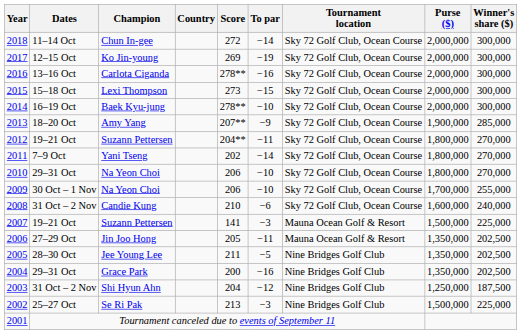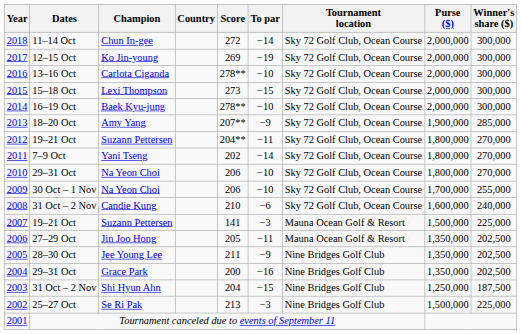2016 | To par: −16 -> −10
2005 | To par: −5 -> −9
2003 | To par: −12 -> −15
